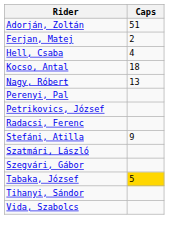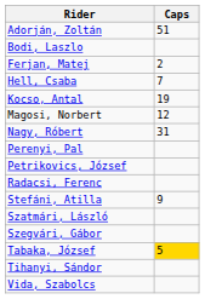+ row: Bodi, Laszlo
Hell, Csaba | Caps: 4 -> 7
Kocso, Antal | Caps: 18 -> 19
+ row: Magosi, Norbert | 12
Nagy, Róbert | Caps: 13 -> 31
